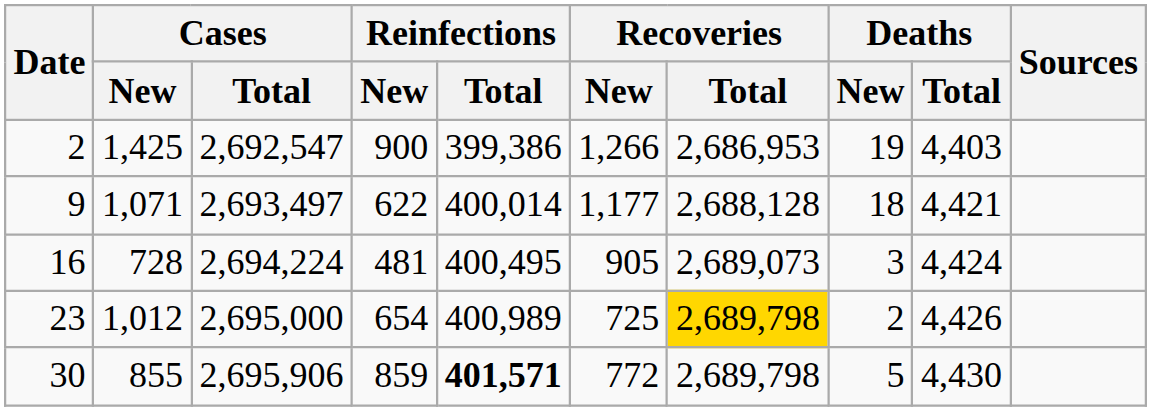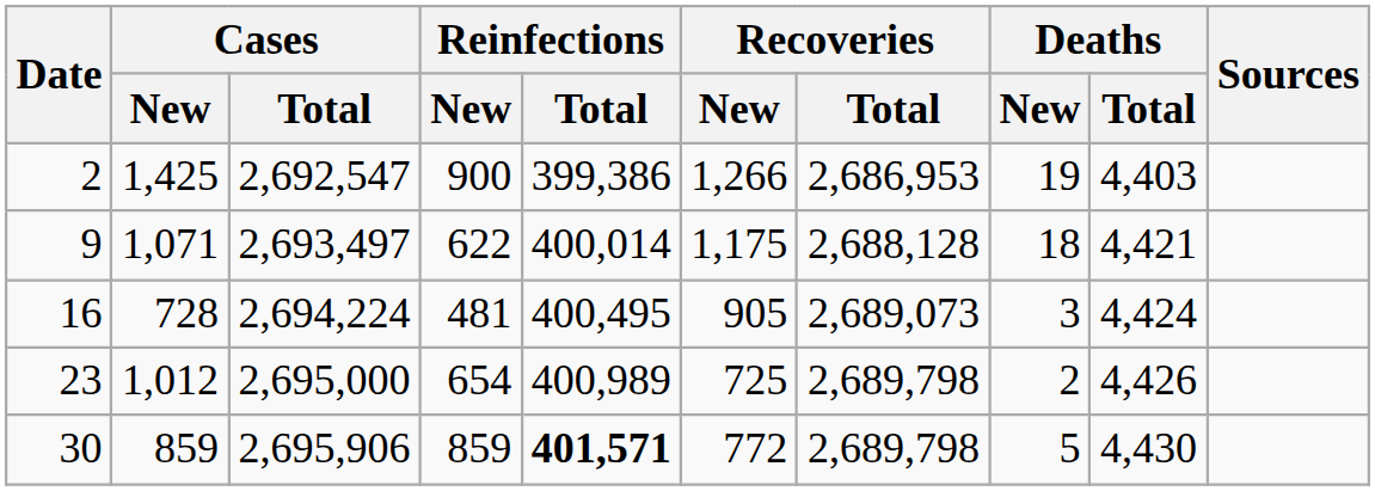9 | Recoveries / New: 1,177 -> 1,175
23 | Recoveries / Total: gold background -> no background
30 | Cases / New: 855 -> 859
